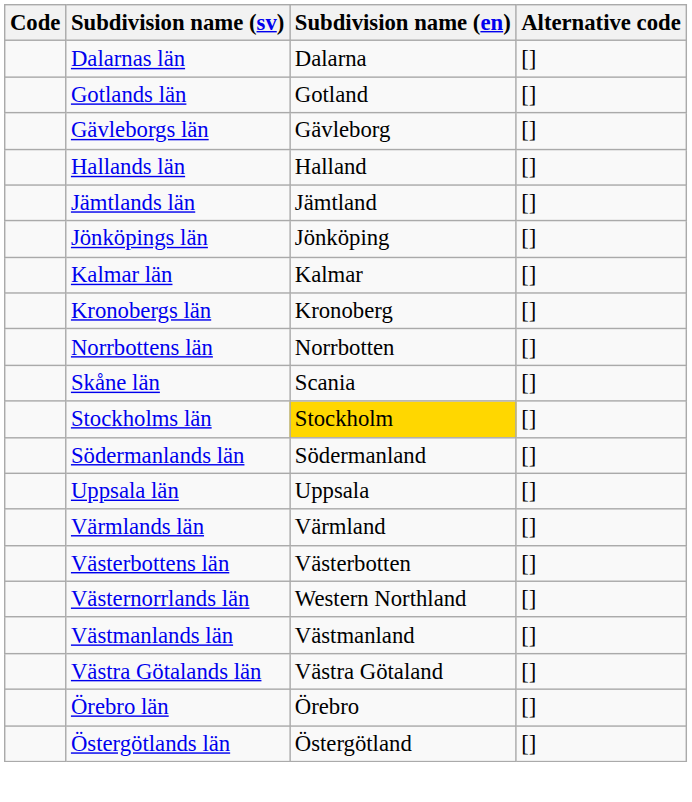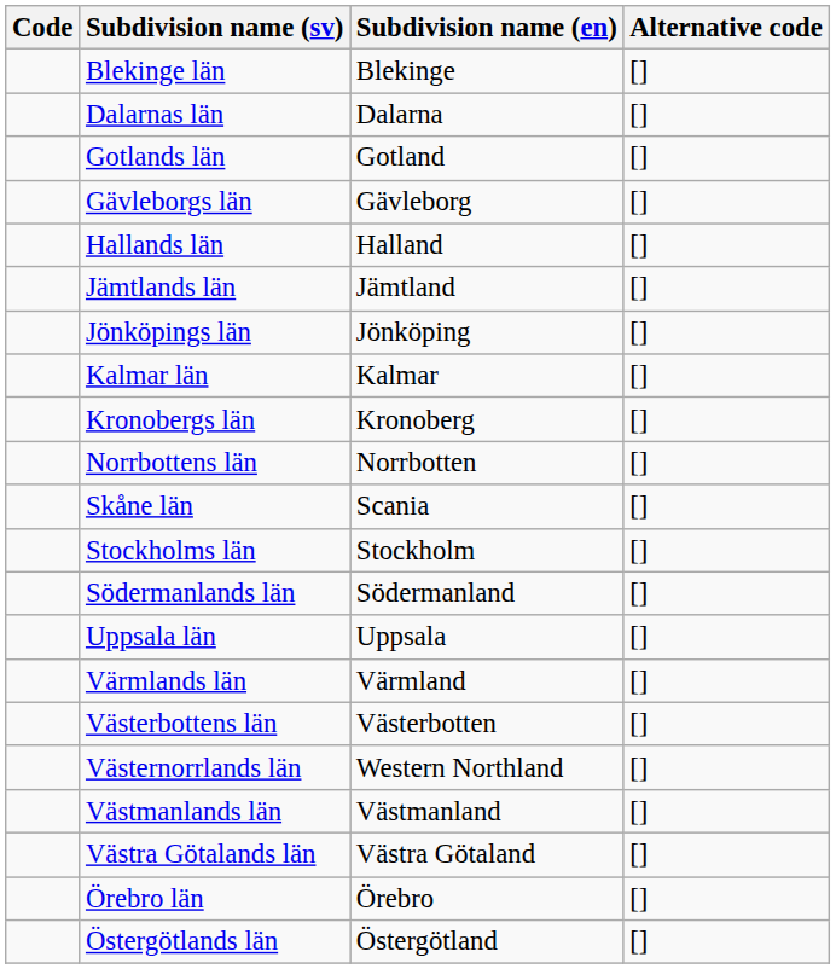+ row: Blekinge län | Blekinge | []
Stockholms län | Subdivision name (en): gold background -> no background
